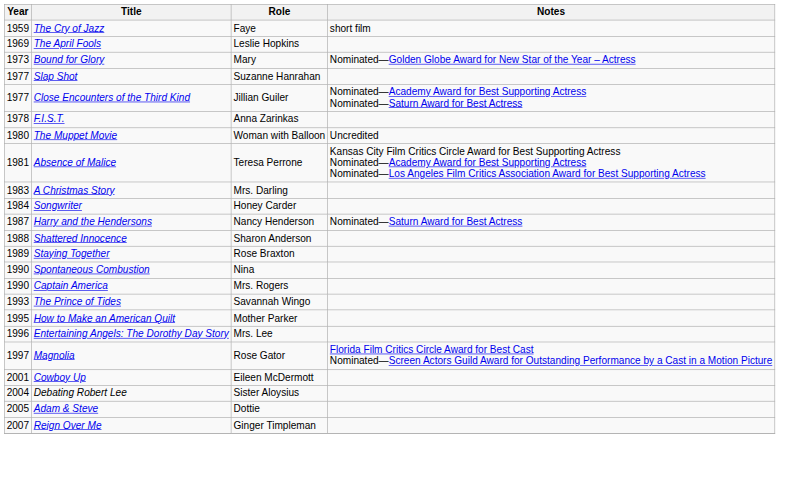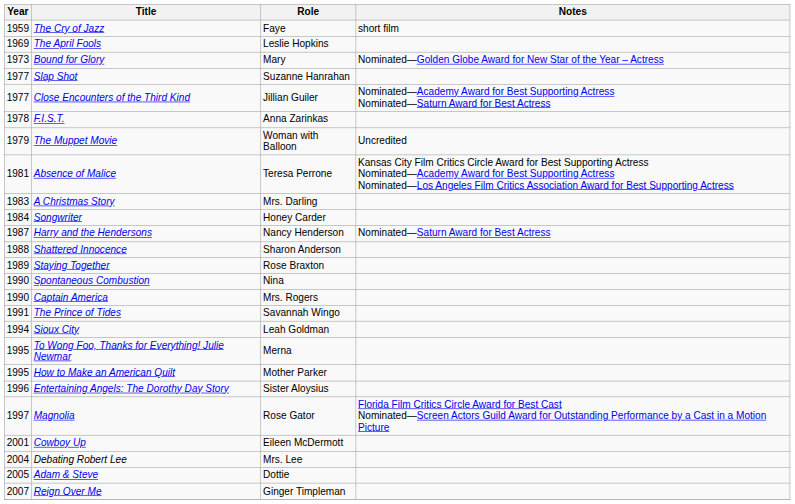The Muppet Movie | Year: 1980 -> 1979
The Prince of Tides | Year: 1993 -> 1991
+ row: 1994 | Sioux City | Leah Goldman
+ row: 1995 | To Wong Foo, Thanks for Everything! Julie Newmar | Merna
Entertaining Angels: The Dorothy Day Story | Role: Mrs. Lee -> Sister Aloysius
Debating Robert Lee | Role: Sister Aloysius -> Mrs. Lee
